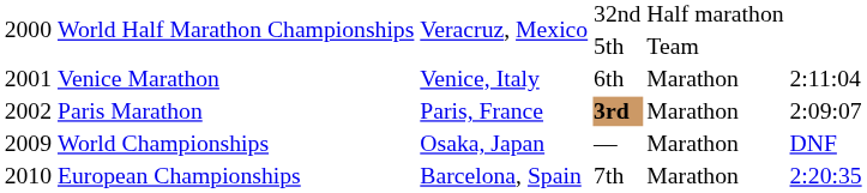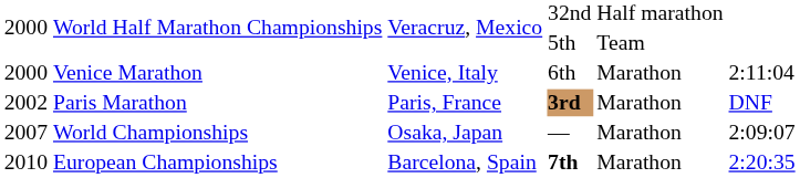Venice Marathon | column 1: 2001 -> 2000
Paris Marathon | column 6: 2:09:07 -> DNF
World Championships | column 1: 2009 -> 2007
World Championships | column 6: DNF -> 2:09:07
European Championships | column 4: normal -> bold
